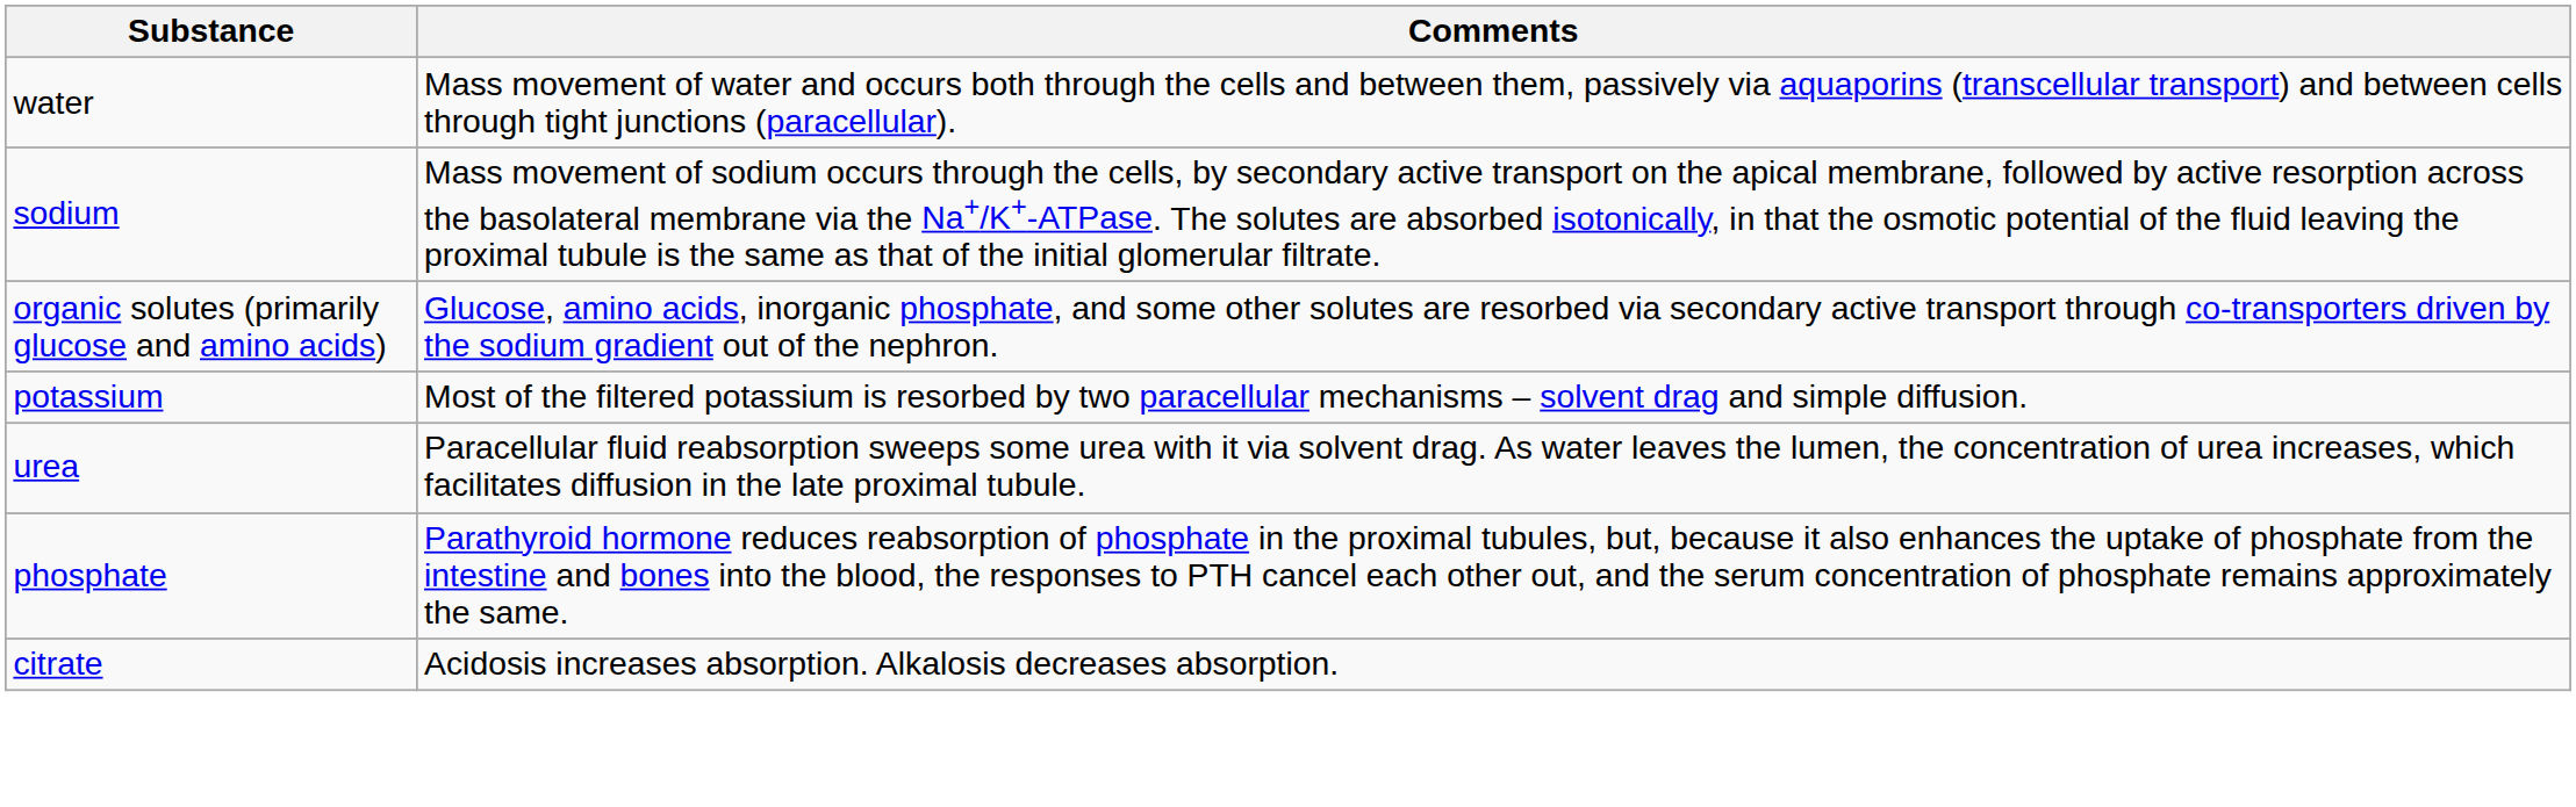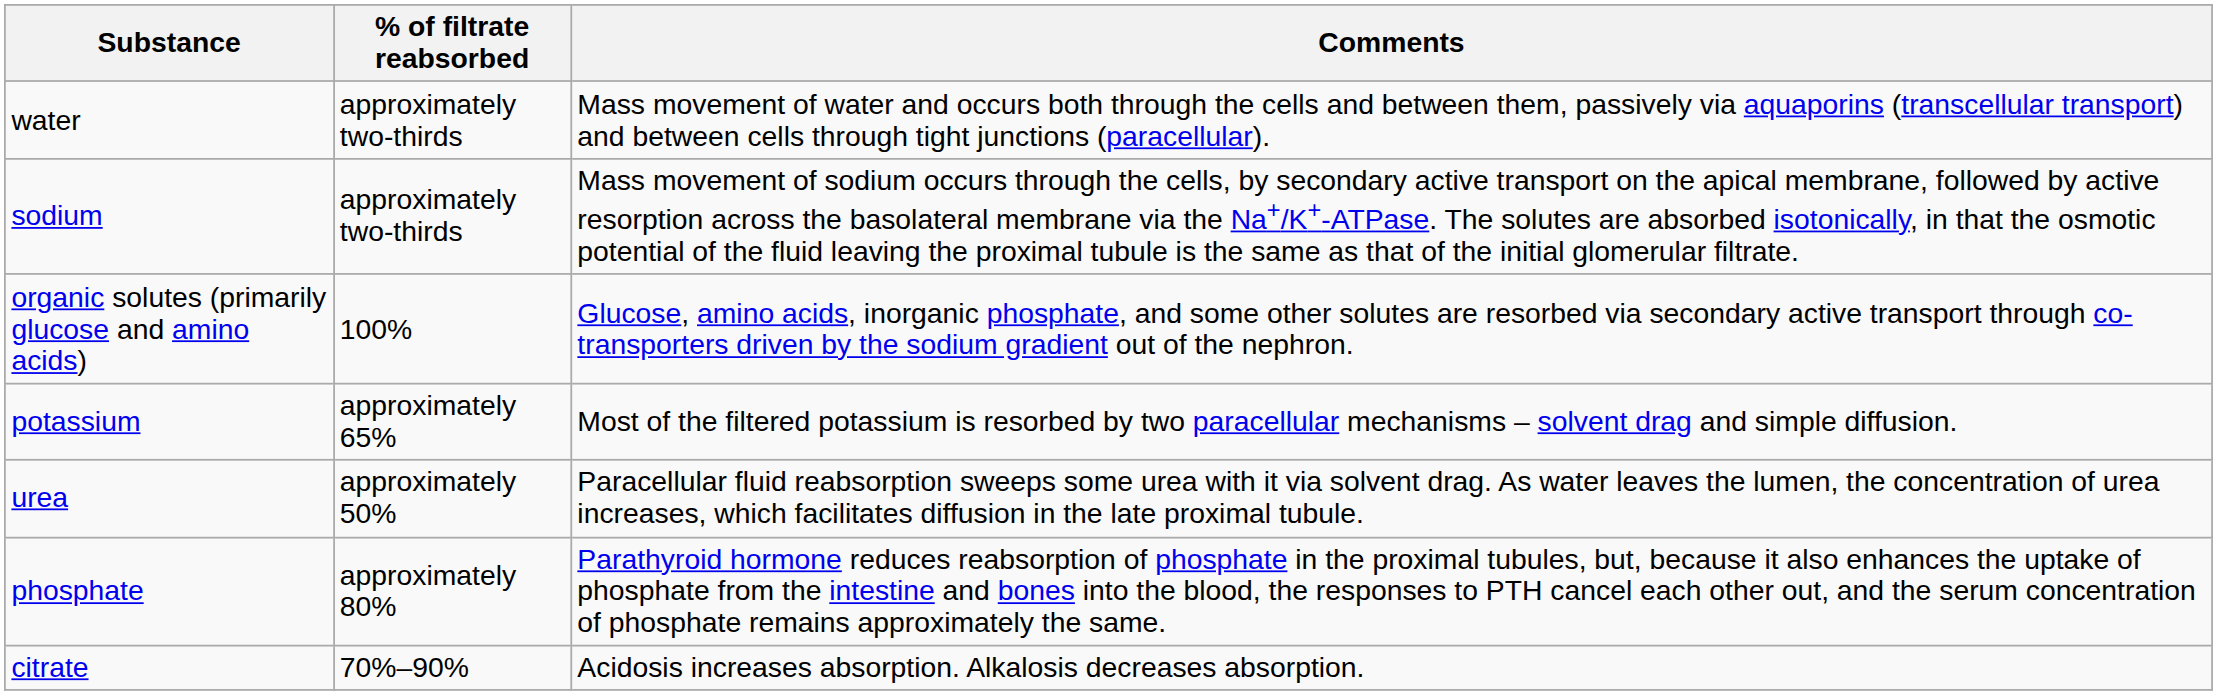+ column: % of filtrate reabsorbed | approximately two-thirds | approximately two-thirds | 100% | approximately 65% | approximately 50% | approximately 80% | 70%–90%
